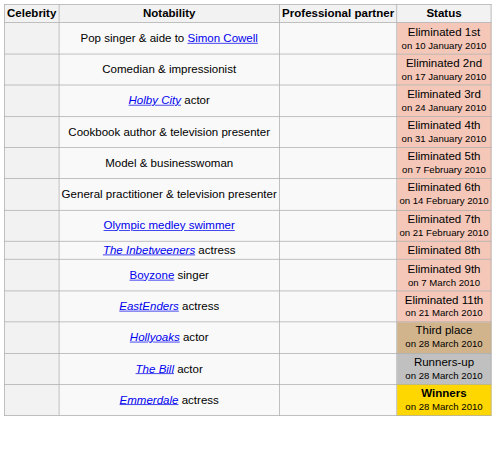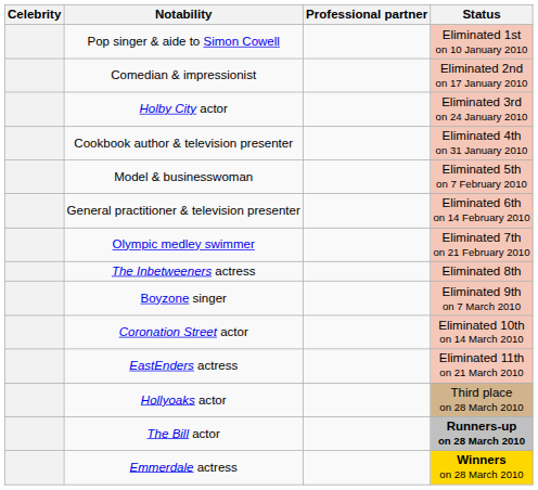+ row: Coronation Street actor | Eliminated 10th on 14 March 2010
The Bill actor | Status: normal -> bold
